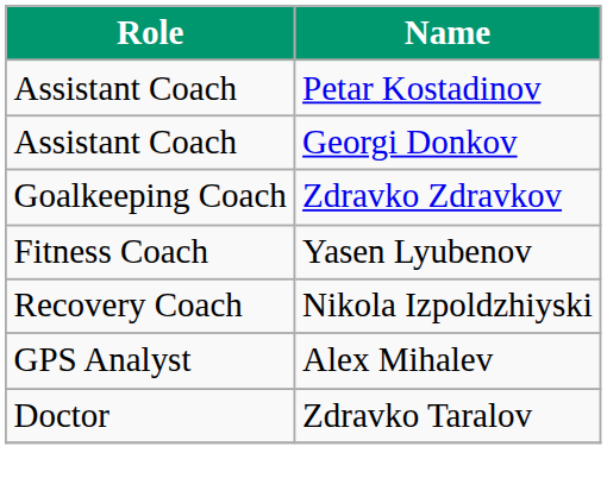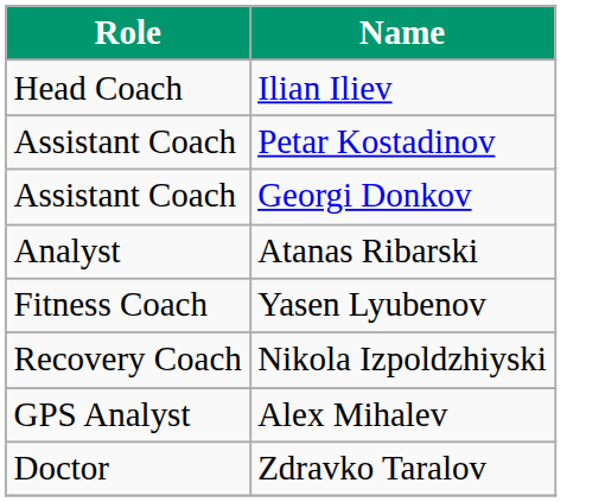+ row: Head Coach | Ilian Iliev
- row: Goalkeeping Coach | Zdravko Zdravkov
+ row: Analyst | Atanas Ribarski
